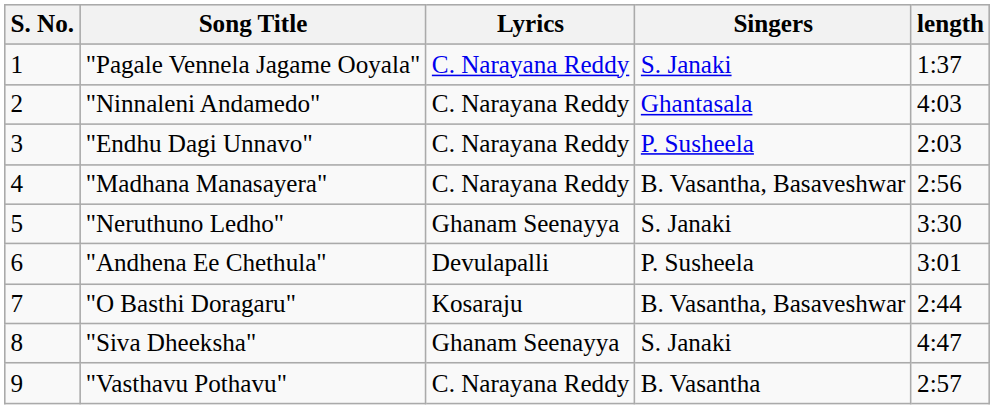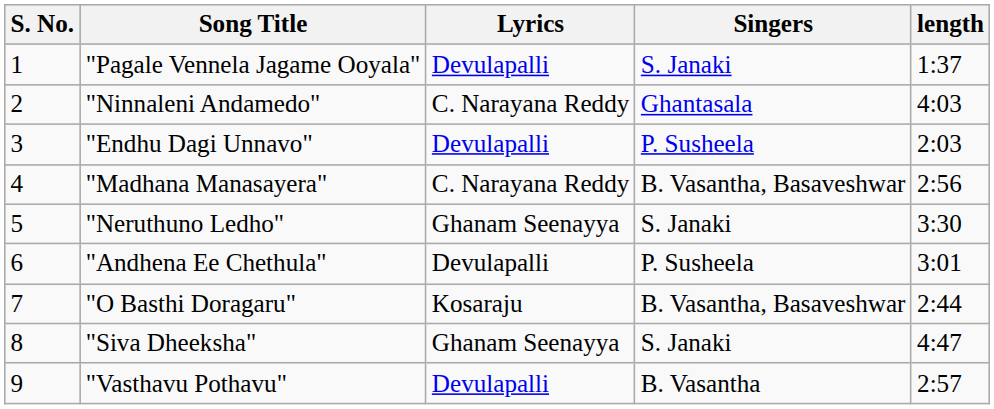"Pagale Vennela Jagame Ooyala" | Lyrics: C. Narayana Reddy -> Devulapalli
"Endhu Dagi Unnavo" | Lyrics: C. Narayana Reddy -> Devulapalli
"Vasthavu Pothavu" | Lyrics: C. Narayana Reddy -> Devulapalli
